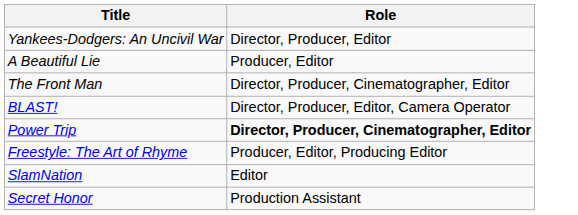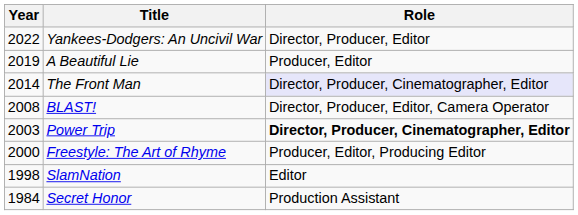+ column: Year | 2022 | 2019 | 2014 | 2008 | 2003 | 2000 | 1998 | 1984
The Front Man | Role: no background -> lavender background
